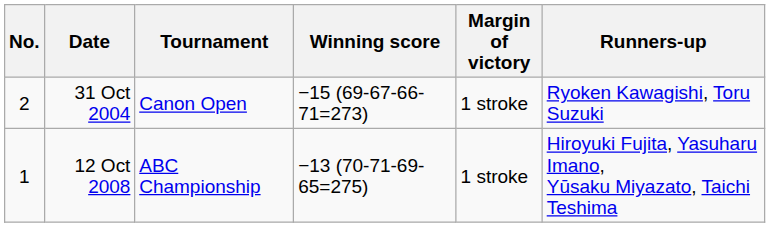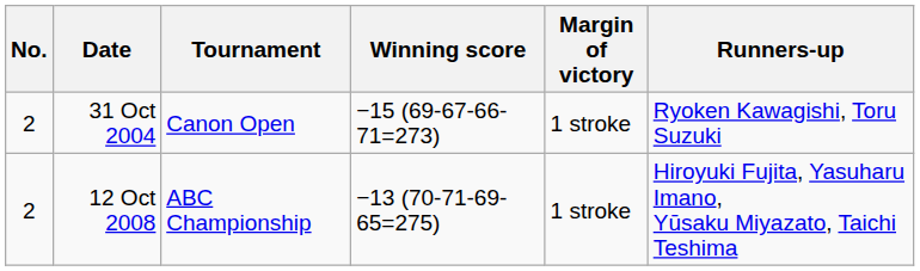12 Oct 2008 | No.: 1 -> 2
